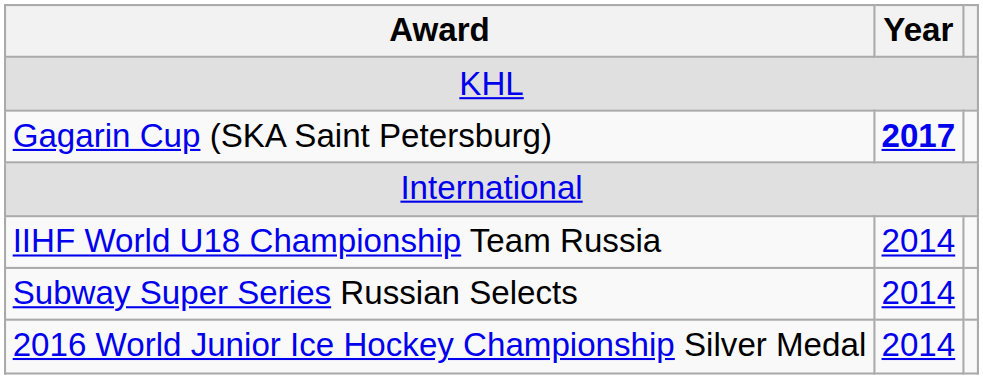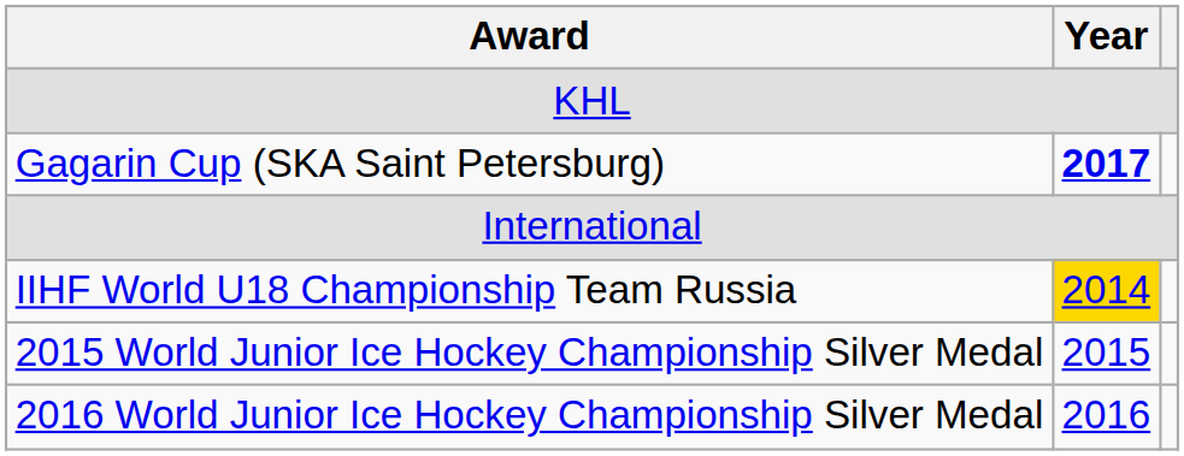IIHF World U18 Championship Team Russia | Year: no background -> gold background
- row: Subway Super Series Russian Selects | 2014
+ row: 2015 World Junior Ice Hockey Championship Silver Medal | 2015
2016 World Junior Ice Hockey Championship Silver Medal | Year: 2014 -> 2016
